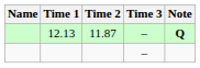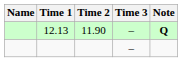12.13 | Time 2: 11.87 -> 11.90
